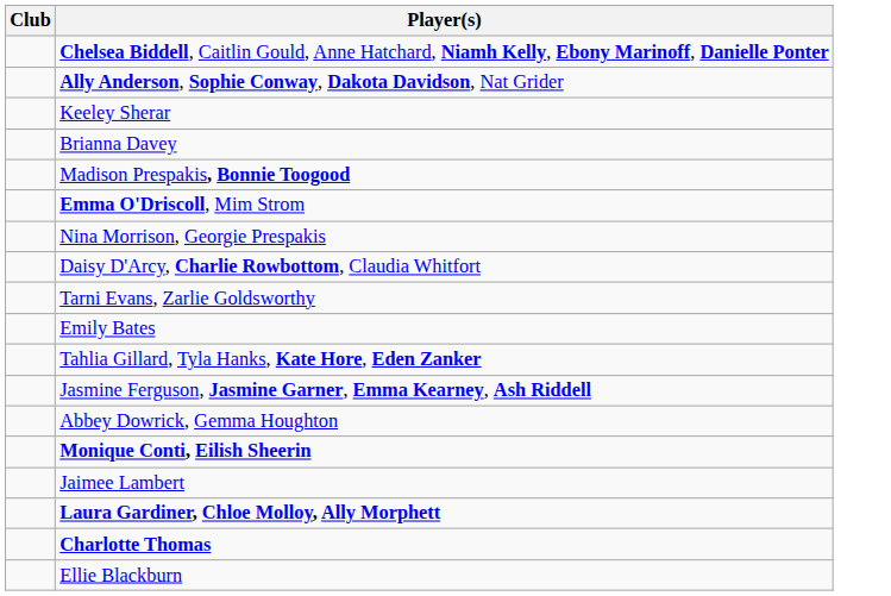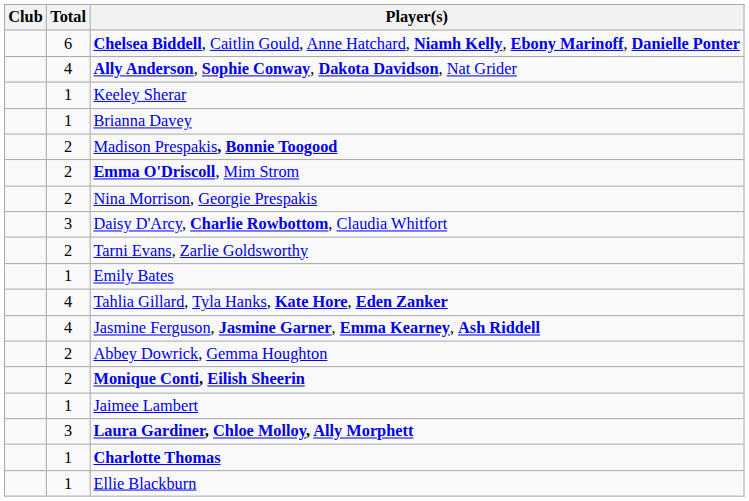+ column: Total | 6 | 4 | 1 | 1 | 2 | 2 | 2 | 3 | 2 | 1 | 4 | 4 | 2 | 2 | 1 | 3 | 1 | 1
